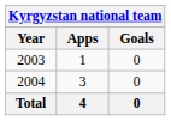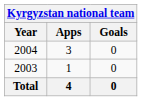rows swapped: 2003 <-> 2004
